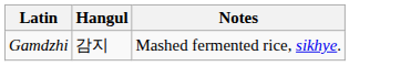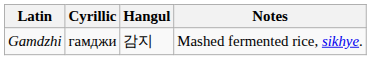+ column: Cyrillic | гамджи
